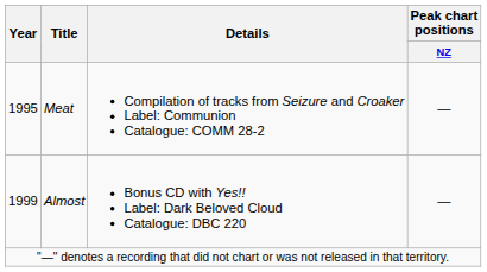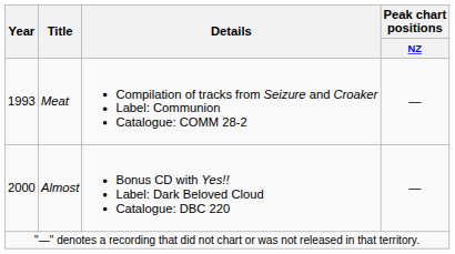Meat | Year: 1995 -> 1993
Almost | Year: 1999 -> 2000
